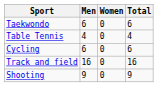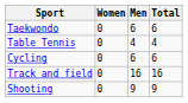columns swapped: Men <-> Women
